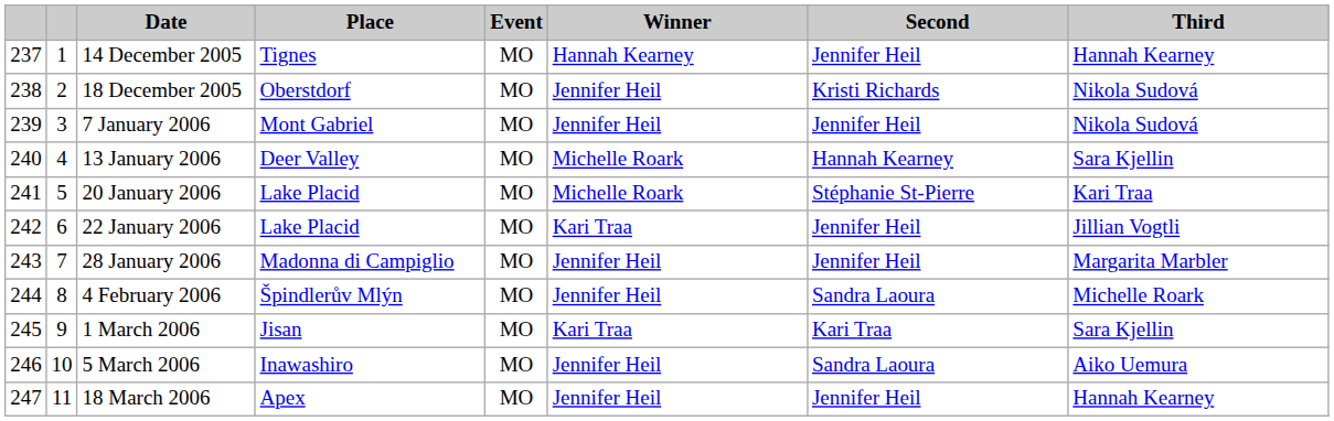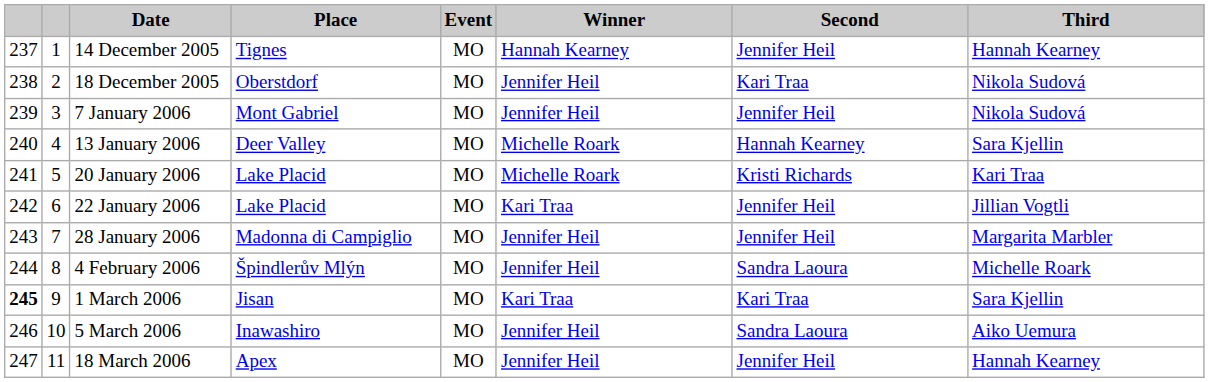18 December 2005 | Second: Kristi Richards -> Kari Traa
20 January 2006 | Second: Stéphanie St-Pierre -> Kristi Richards
1 March 2006 | column 1: normal -> bold
